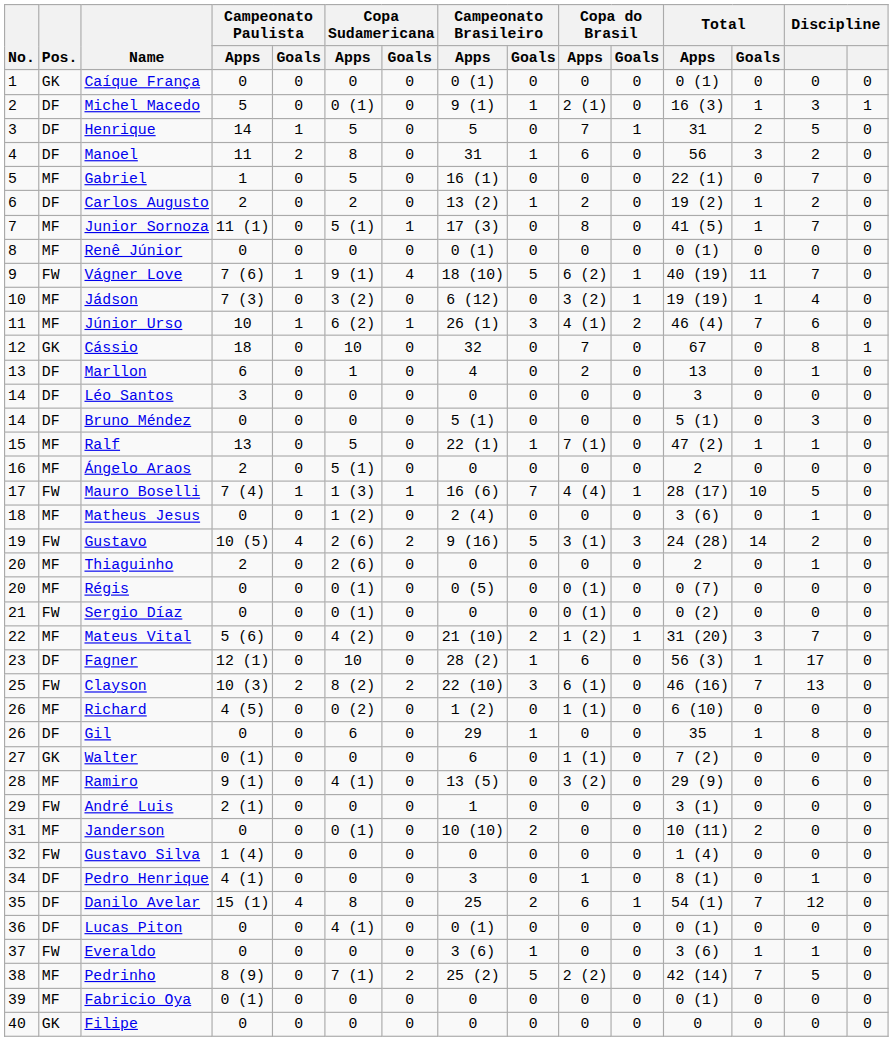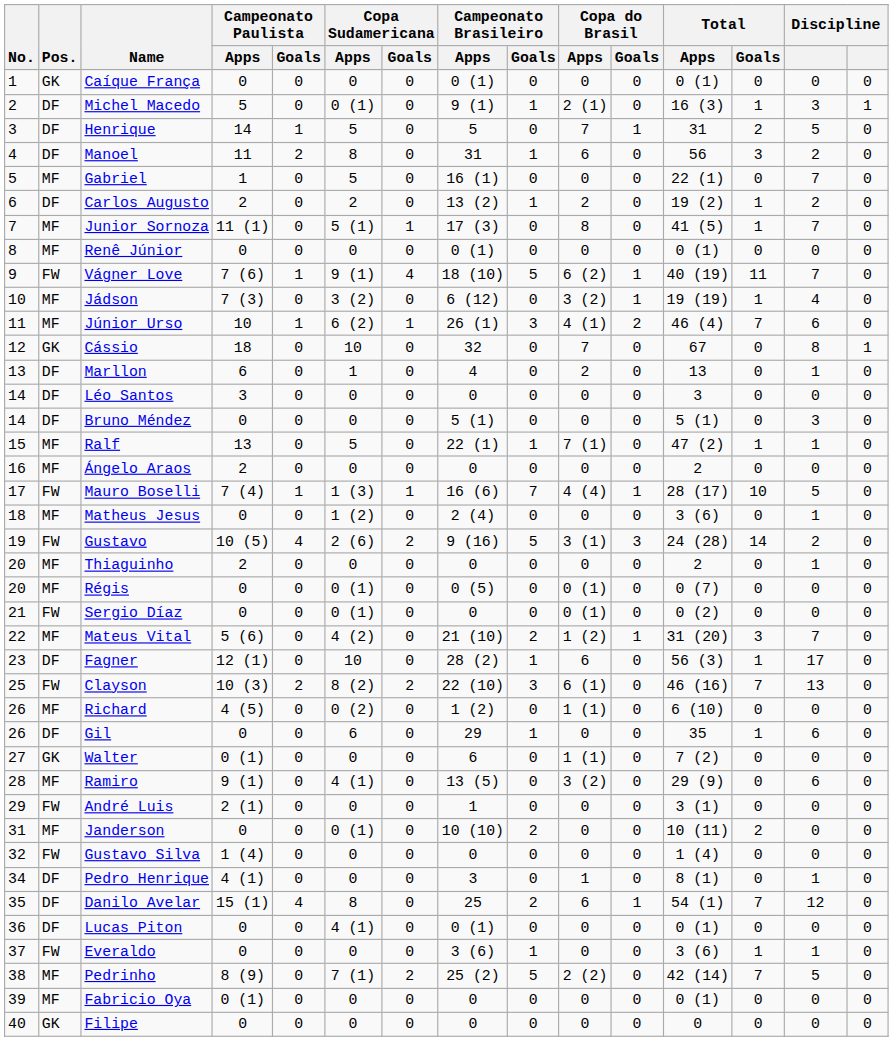Ángelo Araos | Copa Sudamericana / Apps: 5 (1) -> 0
Thiaguinho | Copa Sudamericana / Apps: 2 (6) -> 0
Gil | column 14: 8 -> 6
